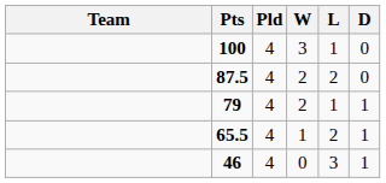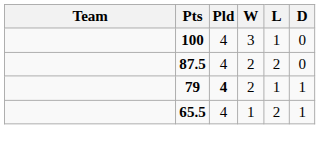79 | Pld: normal -> bold
- row: 46 | 4 | 0 | 3 | 1
